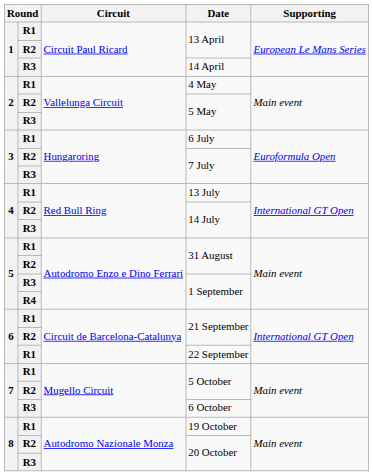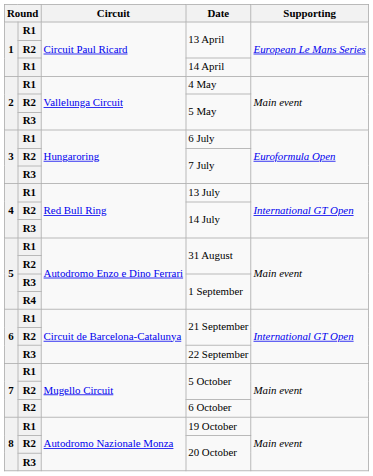14 April | column 2: R3 -> R1
22 September | column 2: R1 -> R3
6 October | column 2: R3 -> R2
